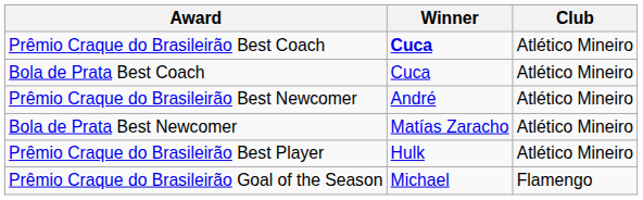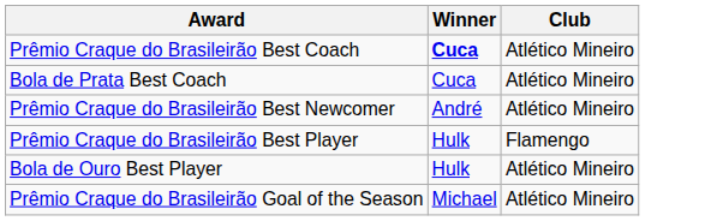- row: Bola de Prata Best Newcomer | Matías Zaracho | Atlético Mineiro
Prêmio Craque do Brasileirão Best Player | Club: Atlético Mineiro -> Flamengo
+ row: Bola de Ouro Best Player | Hulk | Atlético Mineiro
Prêmio Craque do Brasileirão Goal of the Season | Club: Flamengo -> Atlético Mineiro
